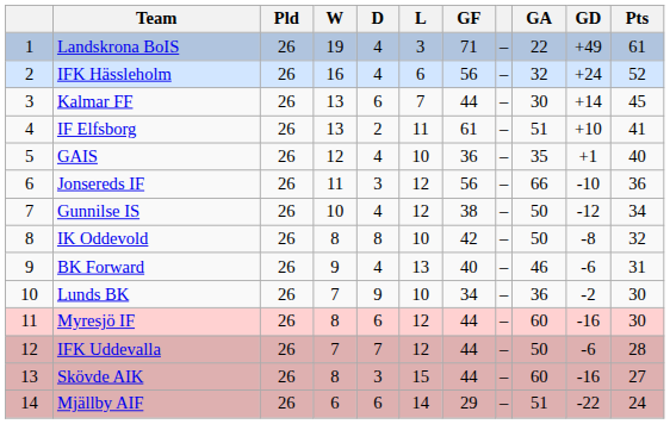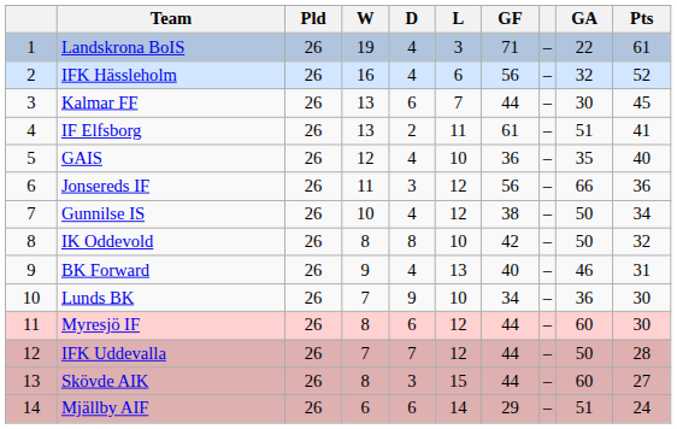- column: GD | +49 | +24 | +14 | +10 | +1 | -10 | -12 | -8 | -6 | -2 | -16 | -6 | -16 | -22
